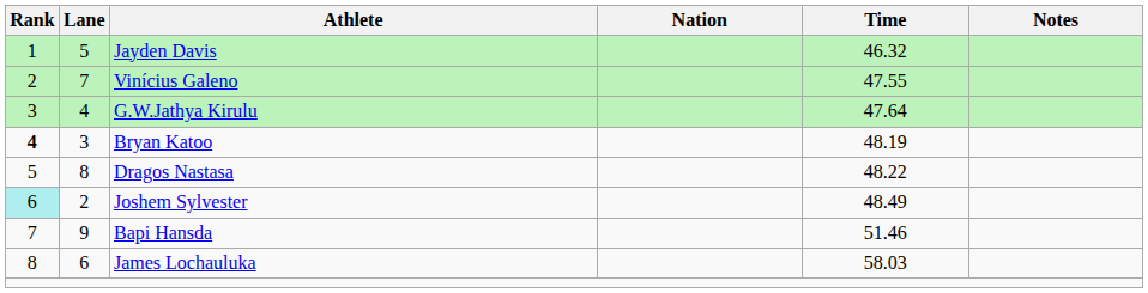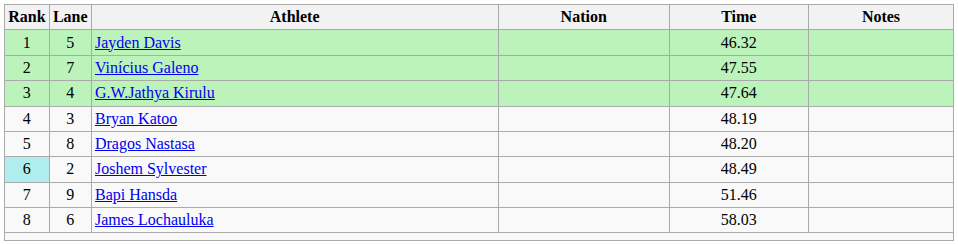Bryan Katoo | Rank: bold -> normal
Dragos Nastasa | Time: 48.22 -> 48.20
